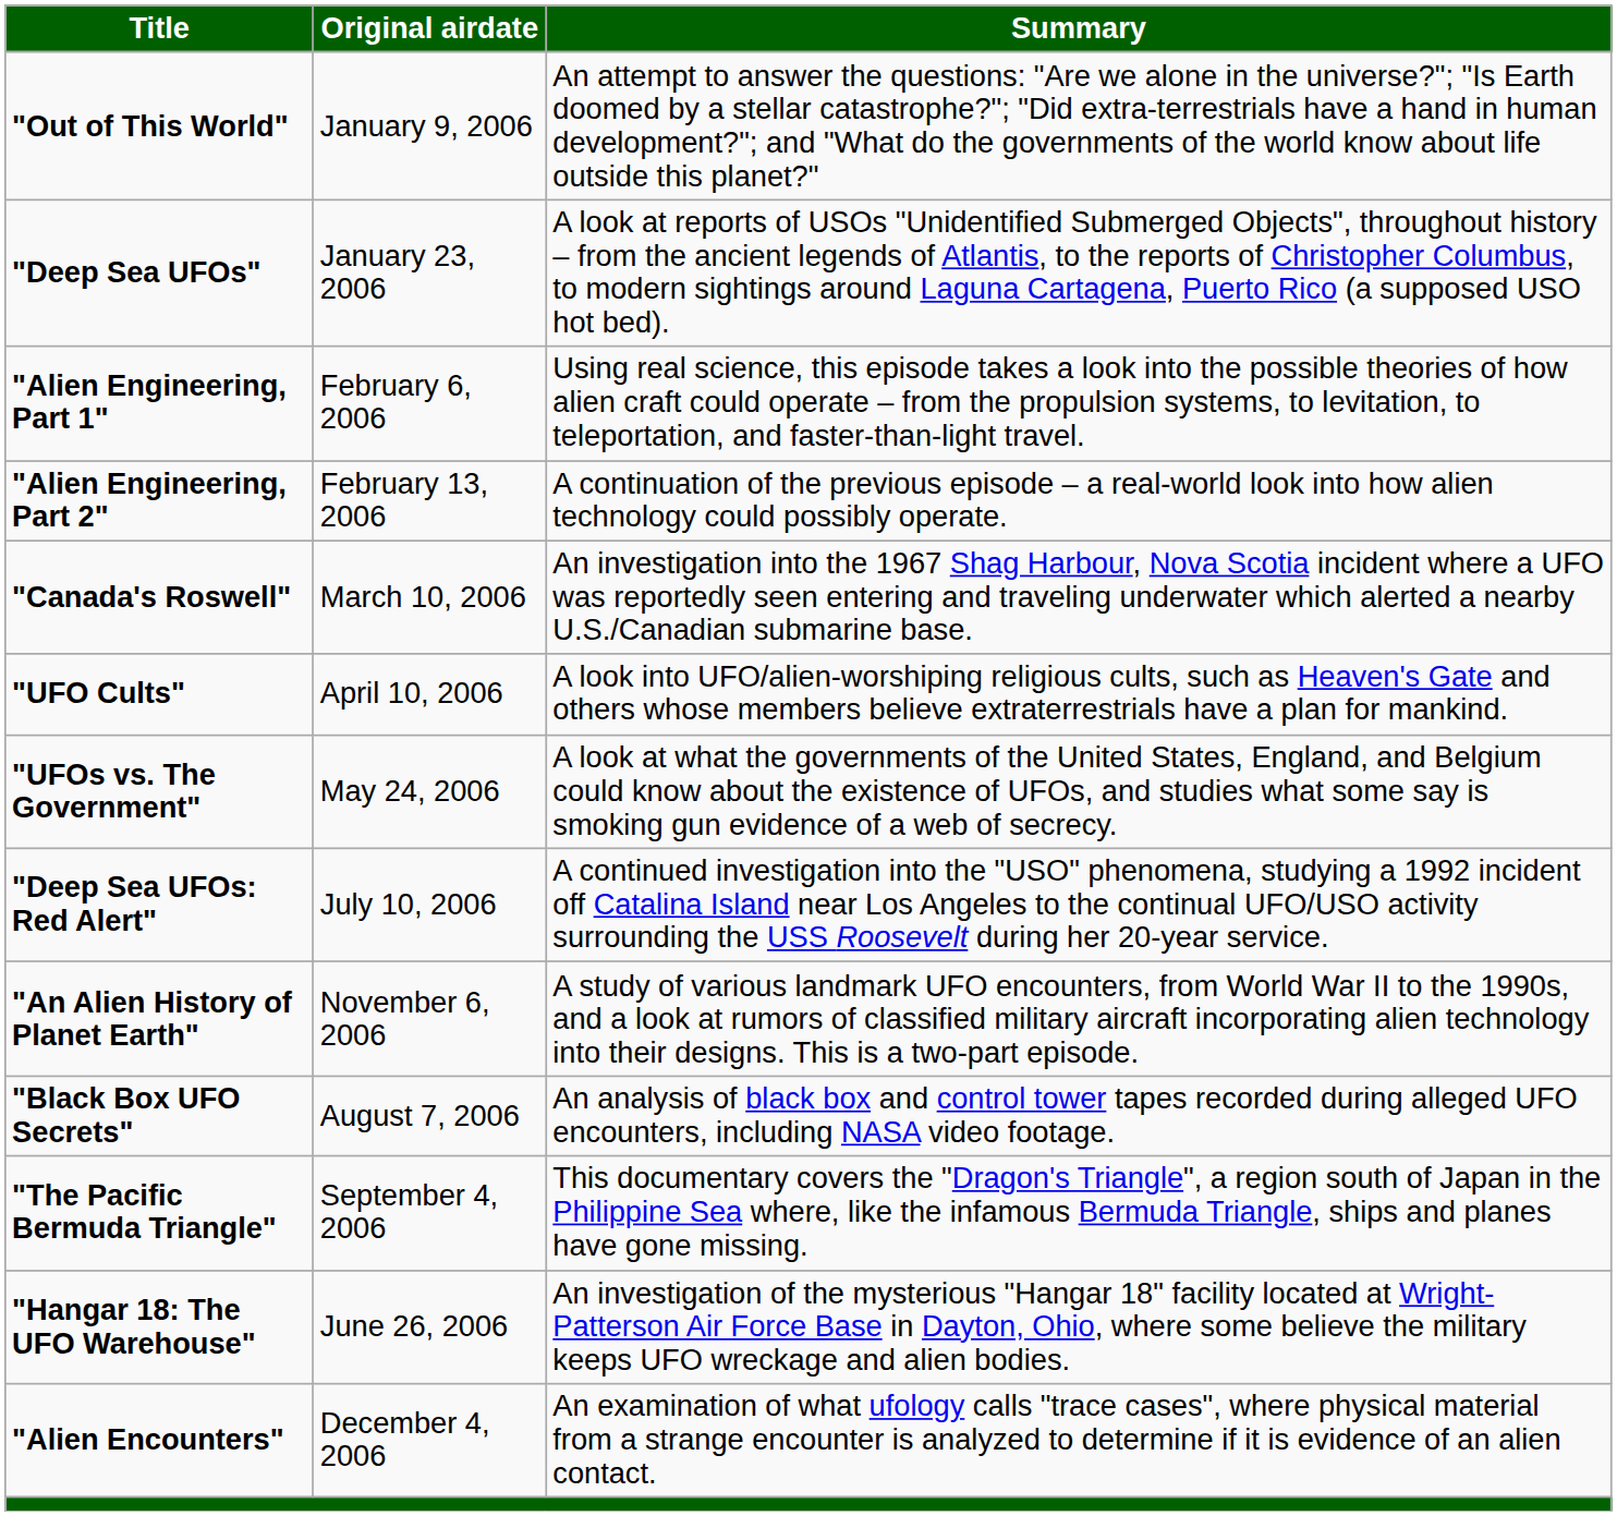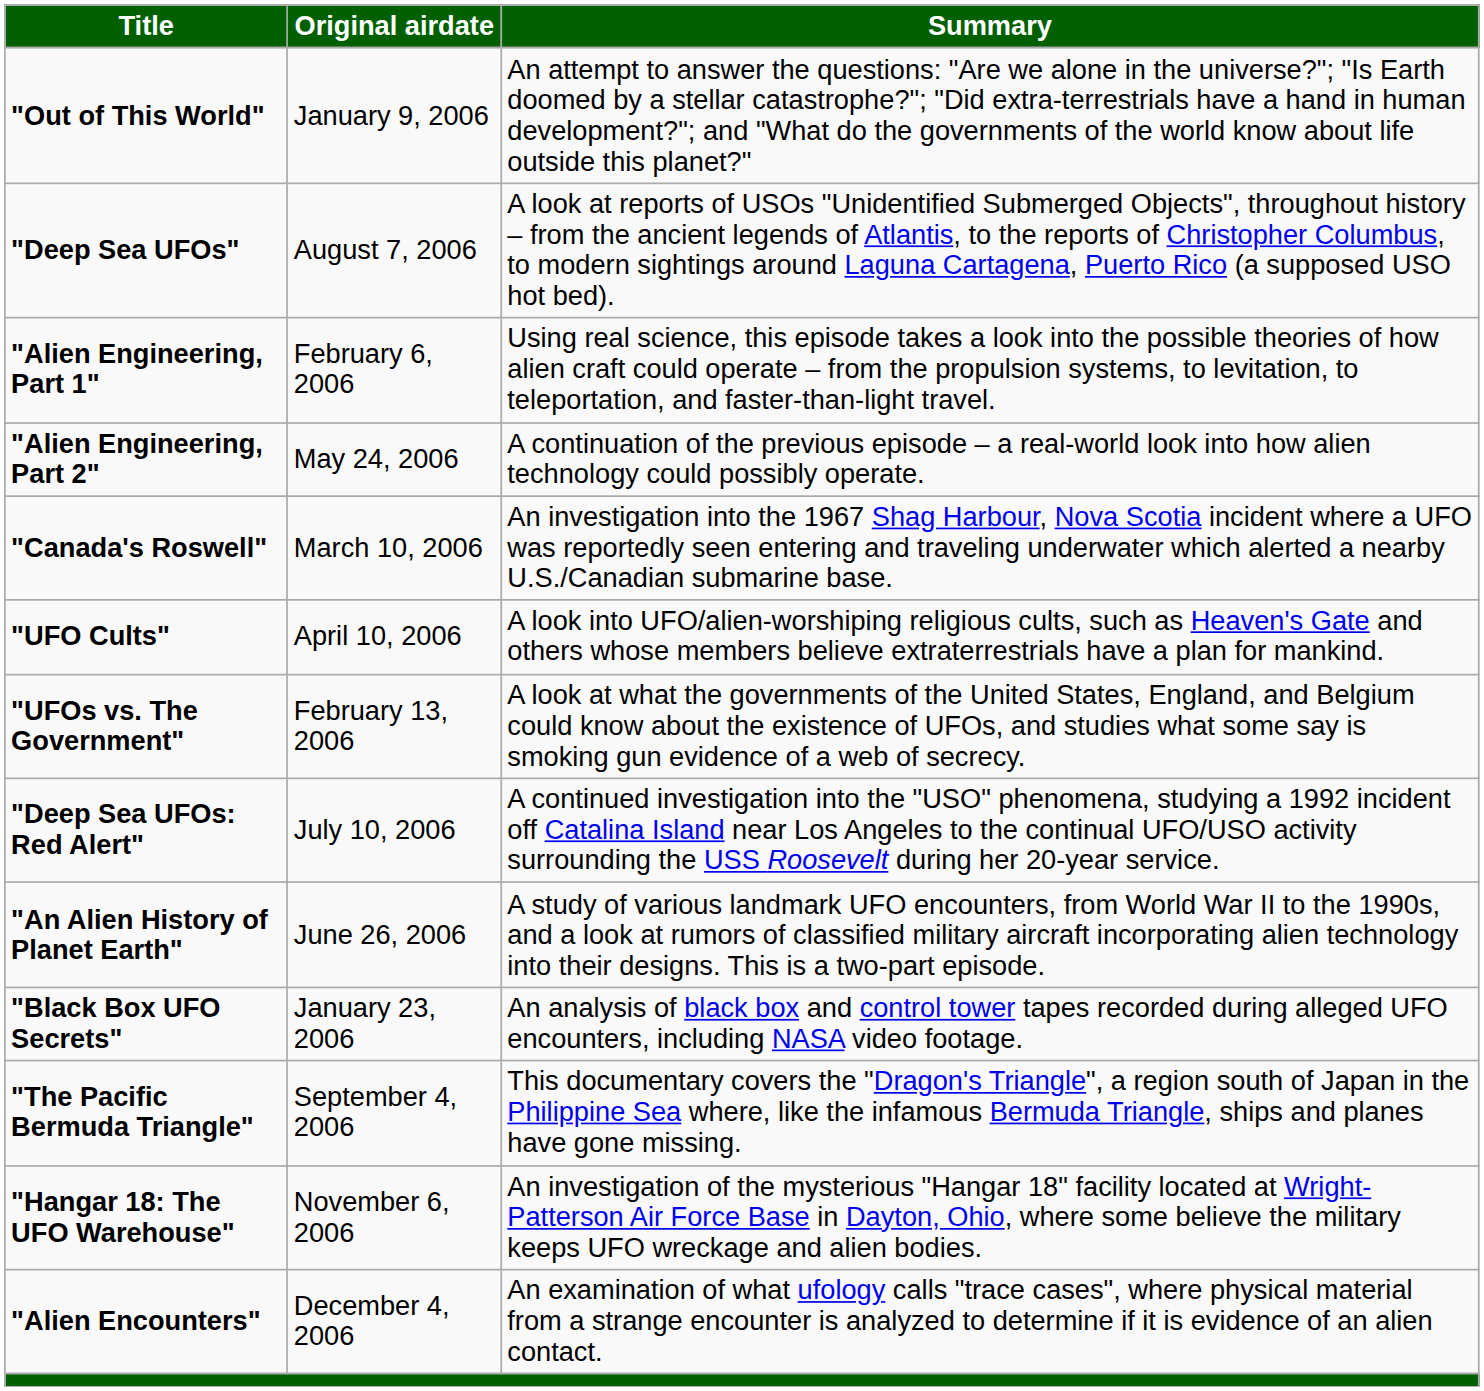"Deep Sea UFOs" | Original airdate: January 23, 2006 -> August 7, 2006
"Alien Engineering, Part 2" | Original airdate: February 13, 2006 -> May 24, 2006
"UFOs vs. The Government" | Original airdate: May 24, 2006 -> February 13, 2006
"An Alien History of Planet Earth" | Original airdate: November 6, 2006 -> June 26, 2006
"Black Box UFO Secrets" | Original airdate: August 7, 2006 -> January 23, 2006
"Hangar 18: The UFO Warehouse" | Original airdate: June 26, 2006 -> November 6, 2006
